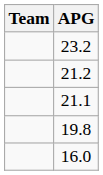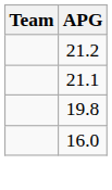- row: 23.2
